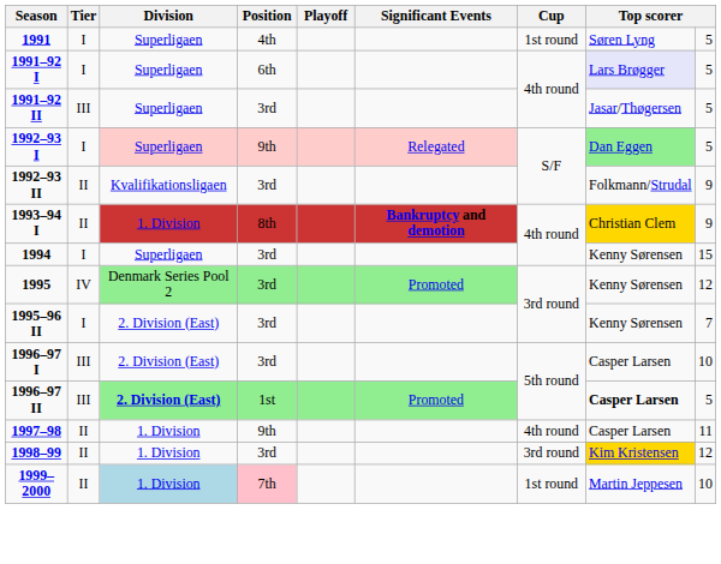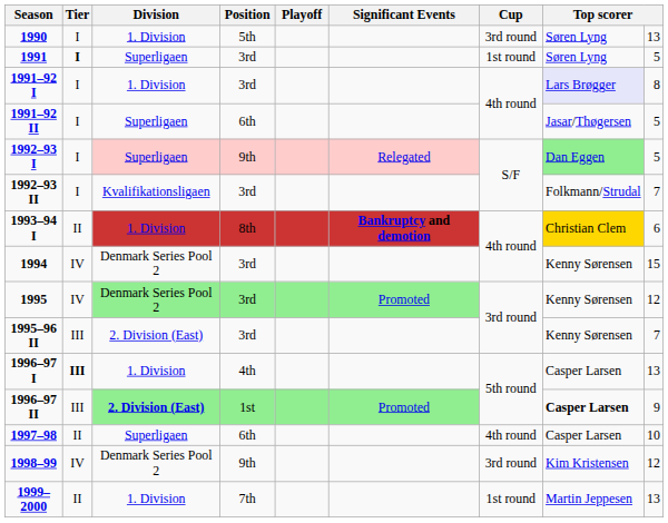+ row: 1990 | I | 1. Division | 5th | 3rd round | Søren Lyng | 13
1991 | Tier: normal -> bold
1991 | Position: 4th -> 3rd
1991–92 I | Division: Superligaen -> 1. Division
1991–92 I | Position: 6th -> 3rd
1991–92 I | column 9: 5 -> 8
1991–92 II | Tier: III -> I
1991–92 II | Position: 3rd -> 6th
1992–93 II | Tier: II -> I
1992–93 II | column 9: 9 -> 7
1993–94 I | column 9: 9 -> 6
1994 | Tier: I -> IV
1994 | Division: Superligaen -> Denmark Series Pool 2
1995–96 II | Tier: I -> III
1996–97 I | Tier: normal -> bold
1996–97 I | Division: 2. Division (East) -> 1. Division
1996–97 I | Position: 3rd -> 4th
1996–97 I | column 9: 10 -> 13
1996–97 II | column 9: 5 -> 9
1997–98 | Division: 1. Division -> Superligaen
1997–98 | Position: 9th -> 6th
1997–98 | column 9: 11 -> 10
1998–99 | Tier: II -> IV
1998–99 | Division: 1. Division -> Denmark Series Pool 2
1998–99 | Position: 3rd -> 9th
1998–99 | column 8: gold background -> no background
1999–2000 | Division: lightblue background -> no background
1999–2000 | Position: pink background -> no background
1999–2000 | column 9: 10 -> 13
